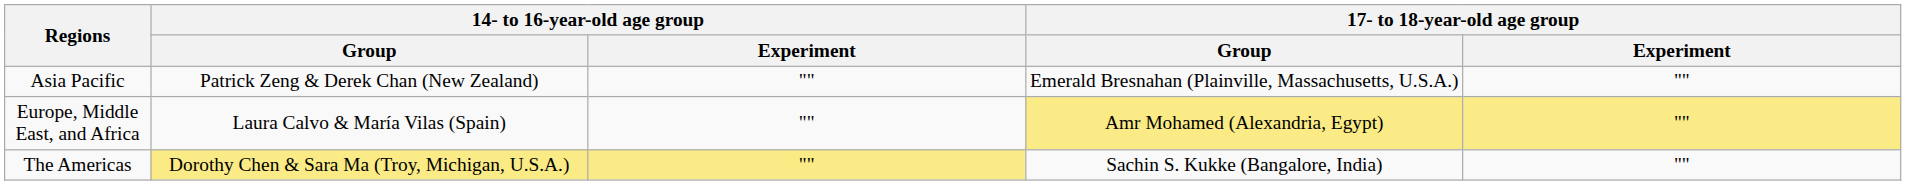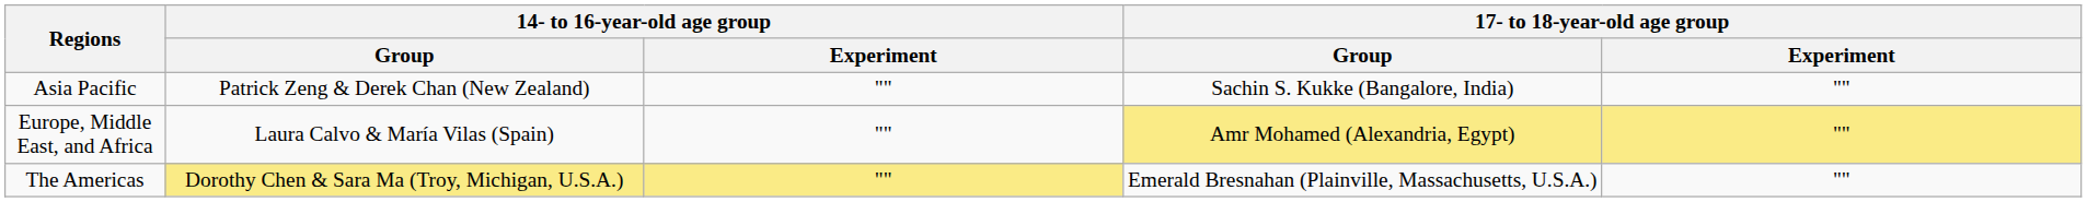Asia Pacific | 17- to 18-year-old age group / Group: Emerald Bresnahan (Plainville, Massachusetts, U.S.A.) -> Sachin S. Kukke (Bangalore, India)
The Americas | 17- to 18-year-old age group / Group: Sachin S. Kukke (Bangalore, India) -> Emerald Bresnahan (Plainville, Massachusetts, U.S.A.)
